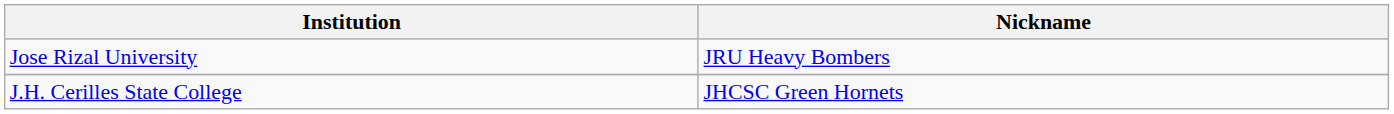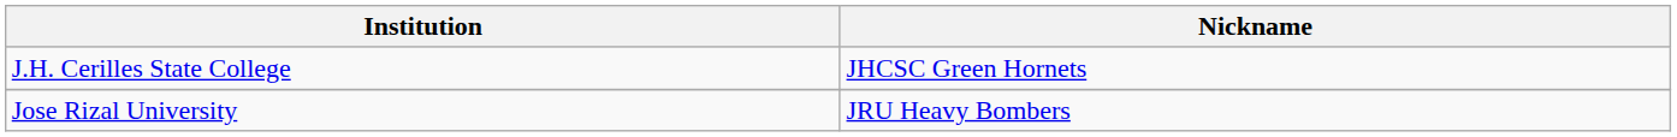rows swapped: J.H. Cerilles State College <-> Jose Rizal University
